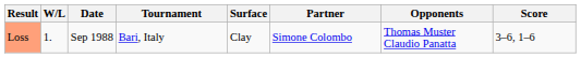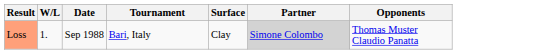- column: Score | 3–6, 1–6
Loss | Partner: no background -> lightgrey background
